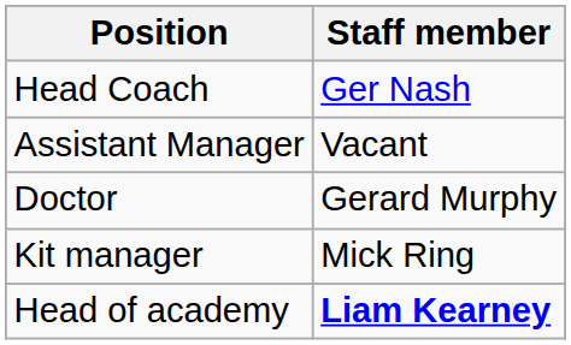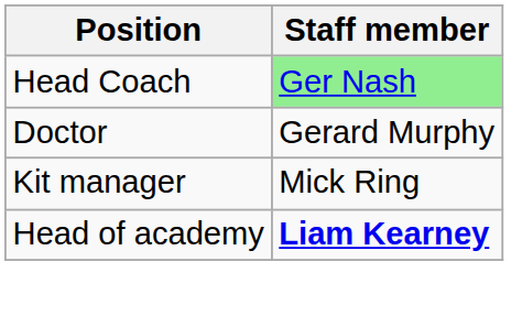Head Coach | Staff member: no background -> lightgreen background
- row: Assistant Manager | Vacant
